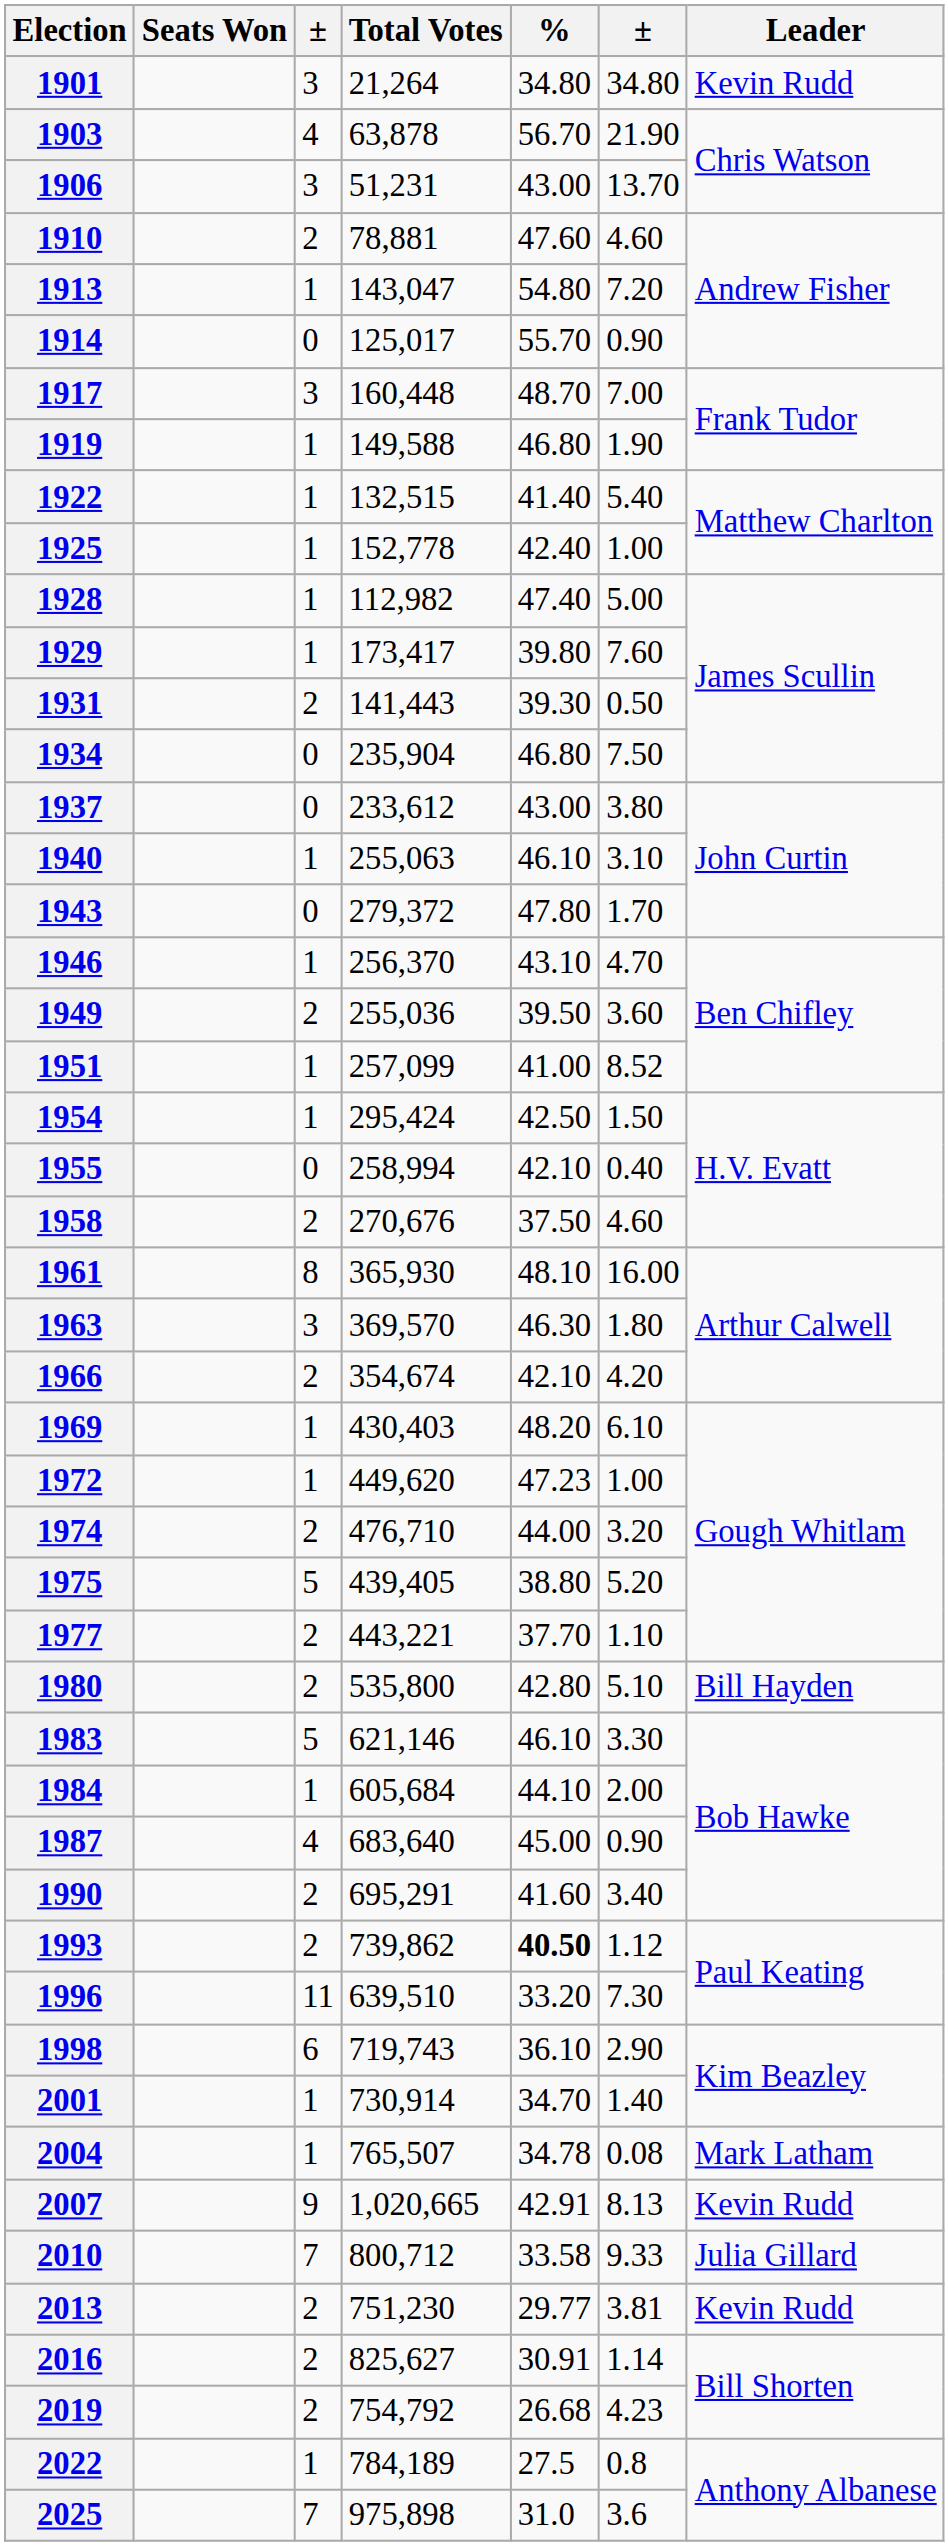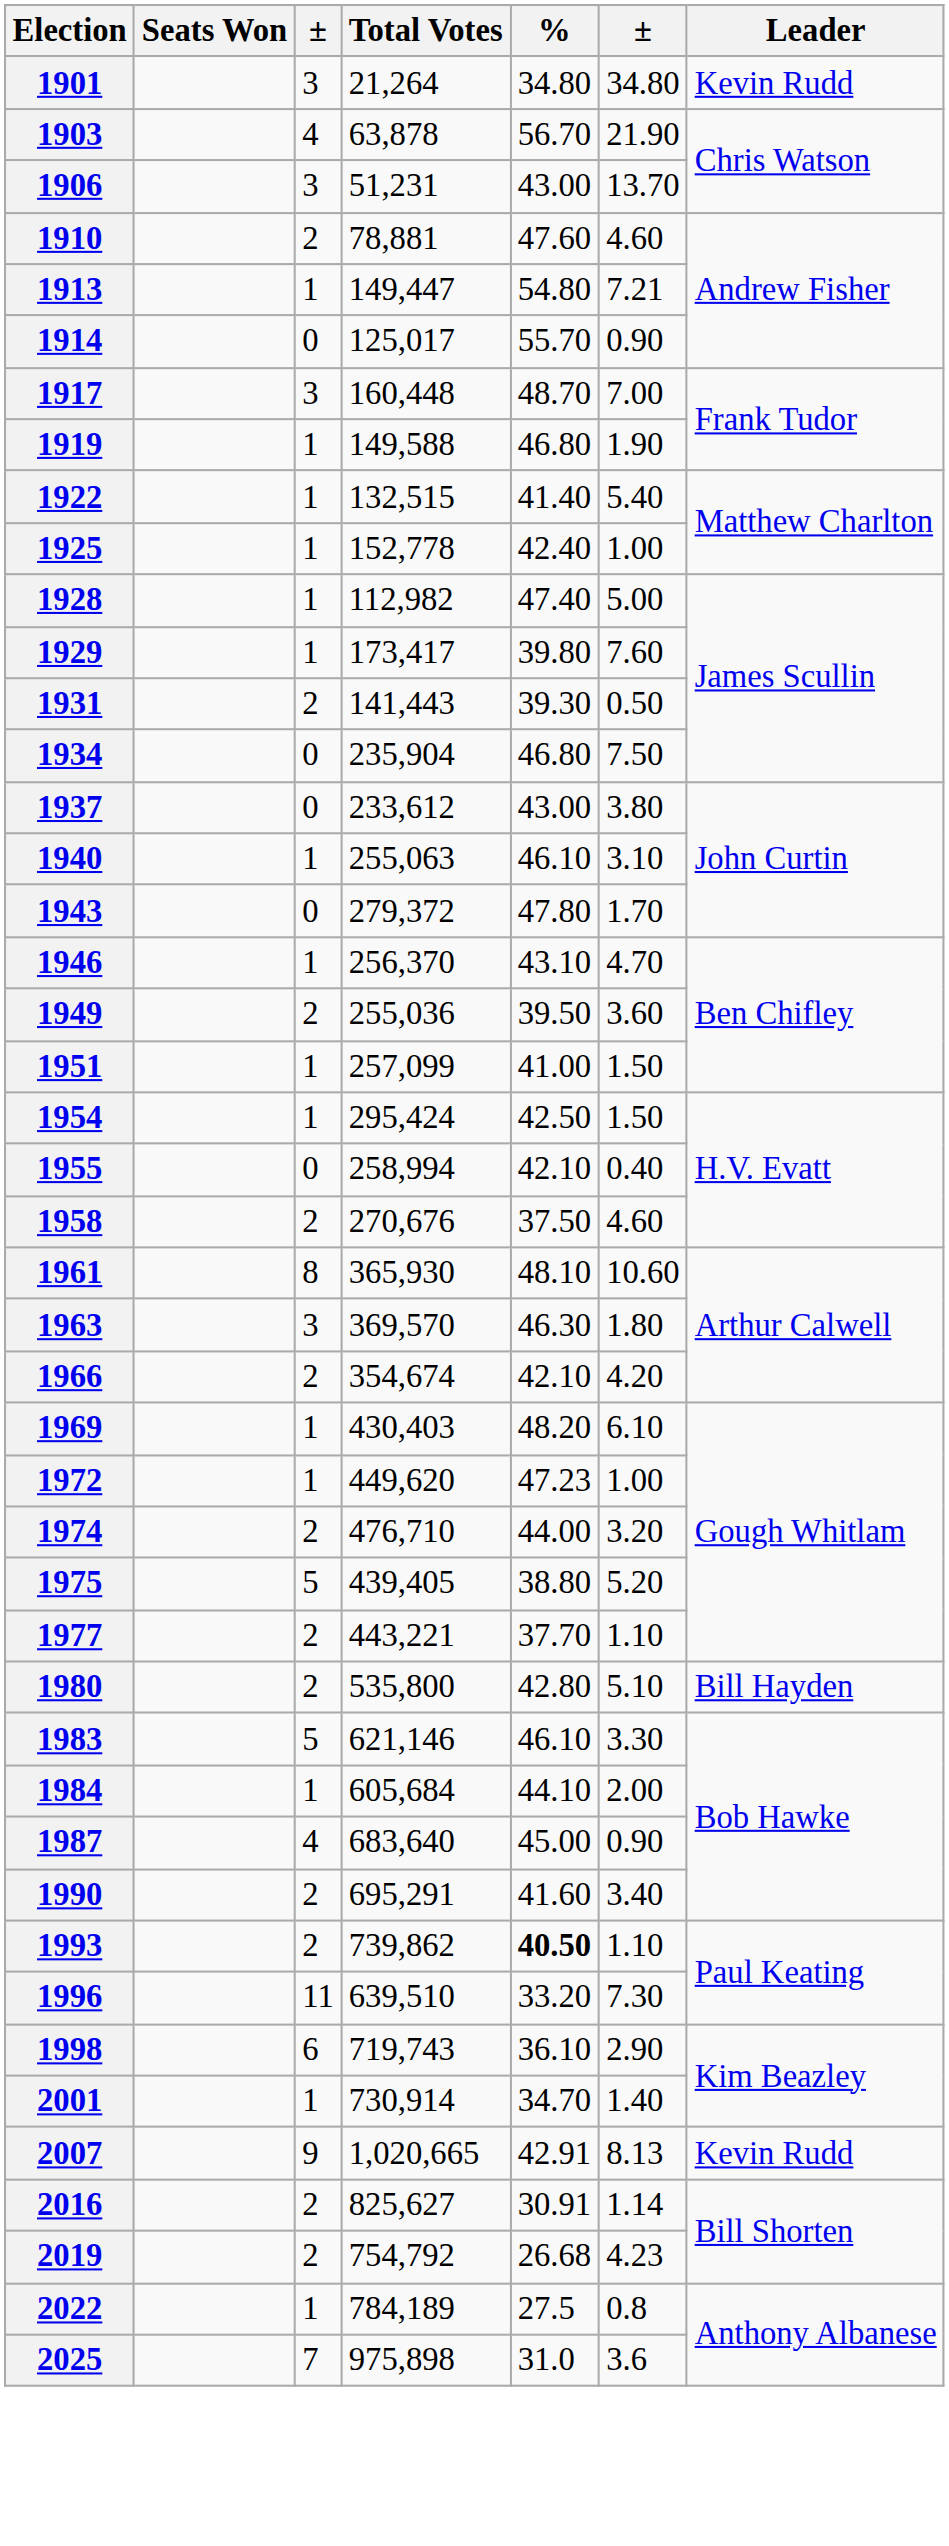1913 | Total Votes: 143,047 -> 149,447
1913 | column 6: 7.20 -> 7.21
1951 | column 6: 8.52 -> 1.50
1961 | column 6: 16.00 -> 10.60
1993 | column 6: 1.12 -> 1.10
- row: 2004 | 1 | 765,507 | 34.78 | 0.08 | Mark Latham
- row: 2010 | 7 | 800,712 | 33.58 | 9.33 | Julia Gillard
- row: 2013 | 2 | 751,230 | 29.77 | 3.81 | Kevin Rudd
